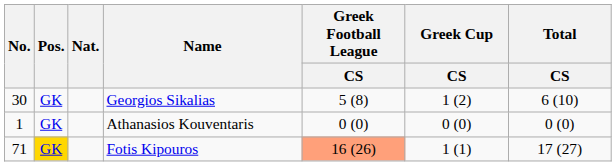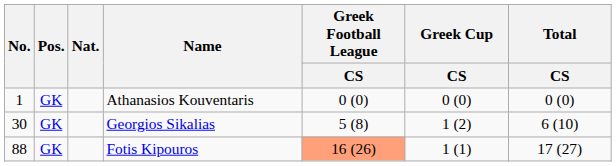rows swapped: Athanasios Kouventaris <-> Georgios Sikalias
Fotis Kipouros | No.: 71 -> 88
Fotis Kipouros | Pos.: gold background -> no background
